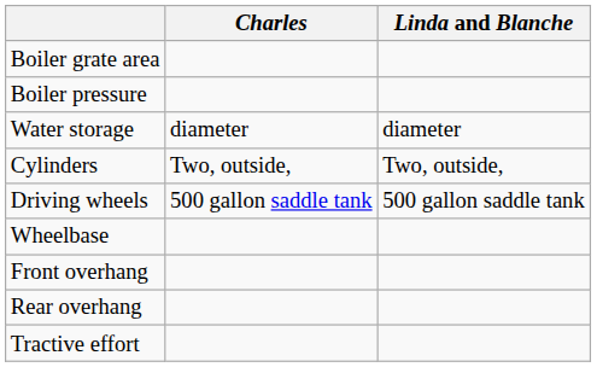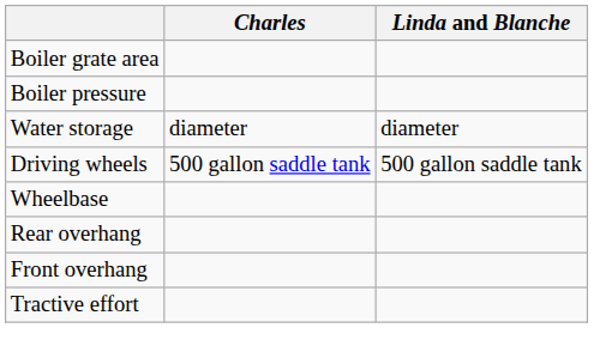- row: Cylinders | Two, outside, | Two, outside,
rows swapped: Front overhang <-> Rear overhang
